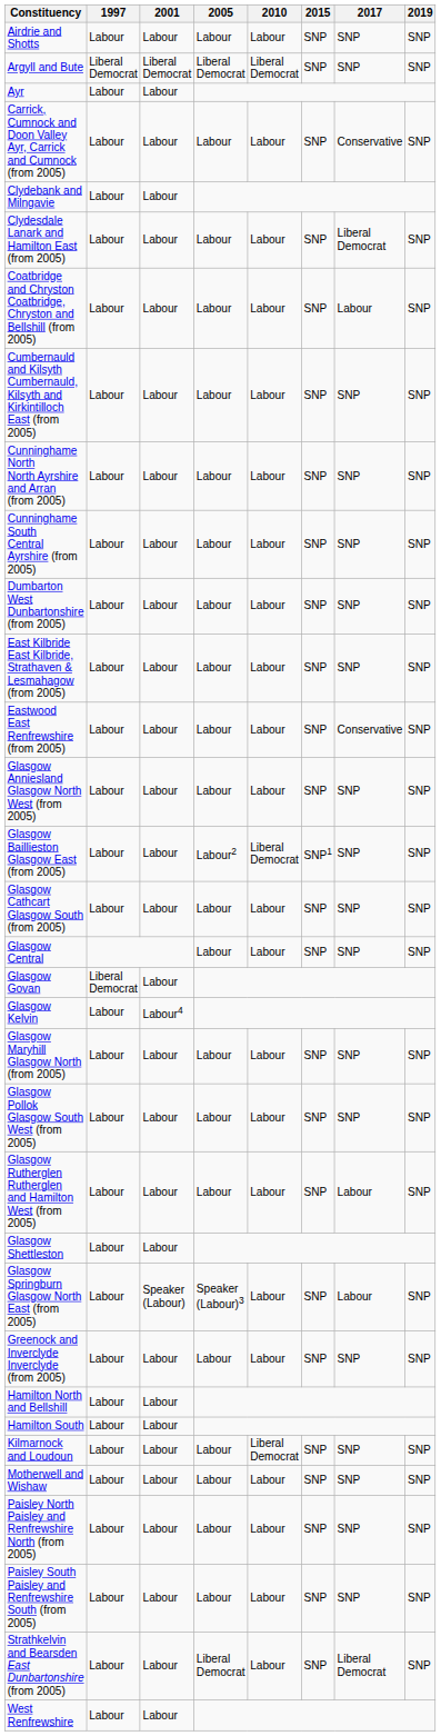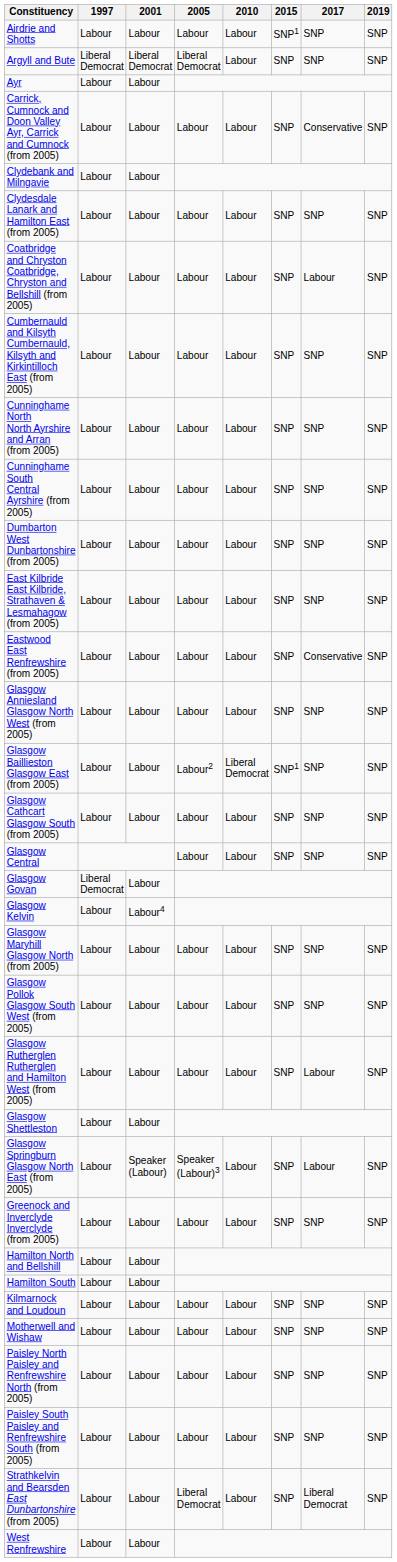Airdrie and Shotts | 2015: SNP -> SNP1
Argyll and Bute | 2010: Liberal Democrat -> Labour
Clydesdale Lanark and Hamilton East (from 2005) | 2017: Liberal Democrat -> SNP
Kilmarnock and Loudoun | 2010: Liberal Democrat -> Labour
